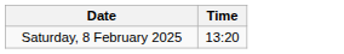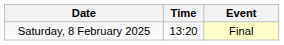+ column: Event | Final
